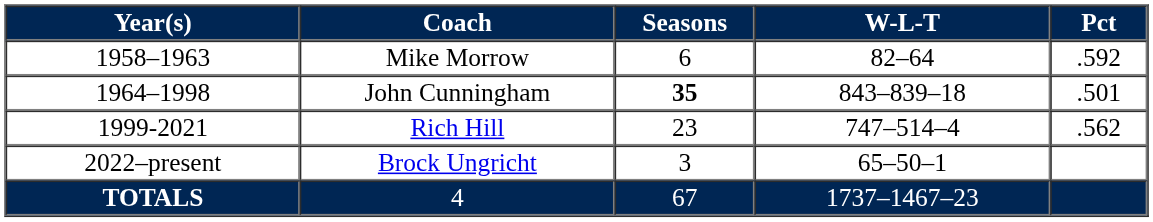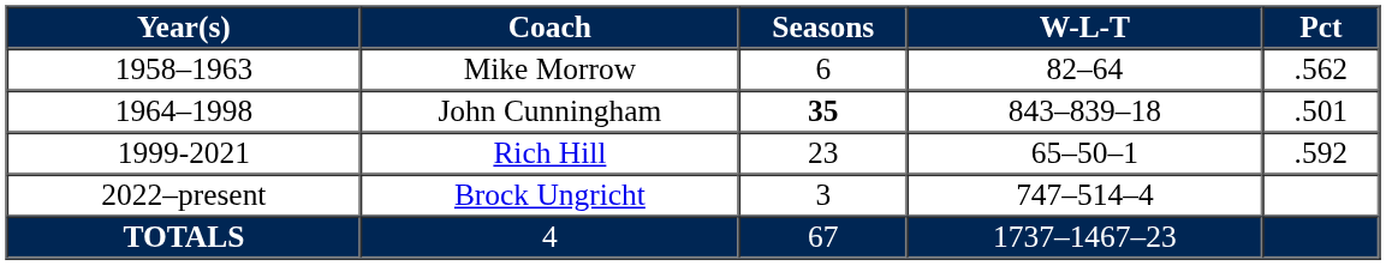Mike Morrow | Pct: .592 -> .562
Rich Hill | W-L-T: 747–514–4 -> 65–50–1
Rich Hill | Pct: .562 -> .592
Brock Ungricht | W-L-T: 65–50–1 -> 747–514–4
